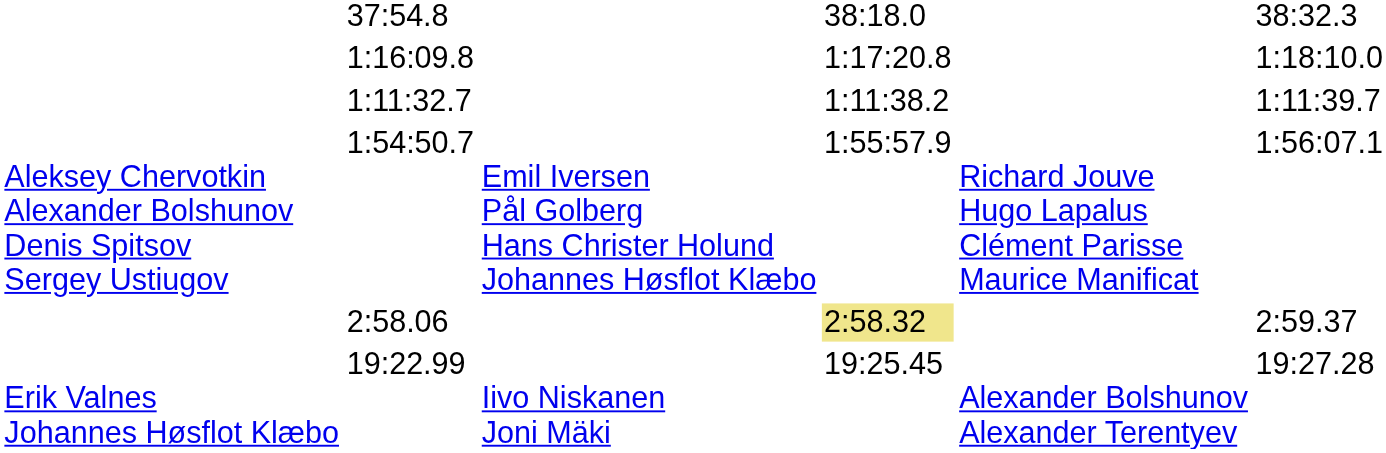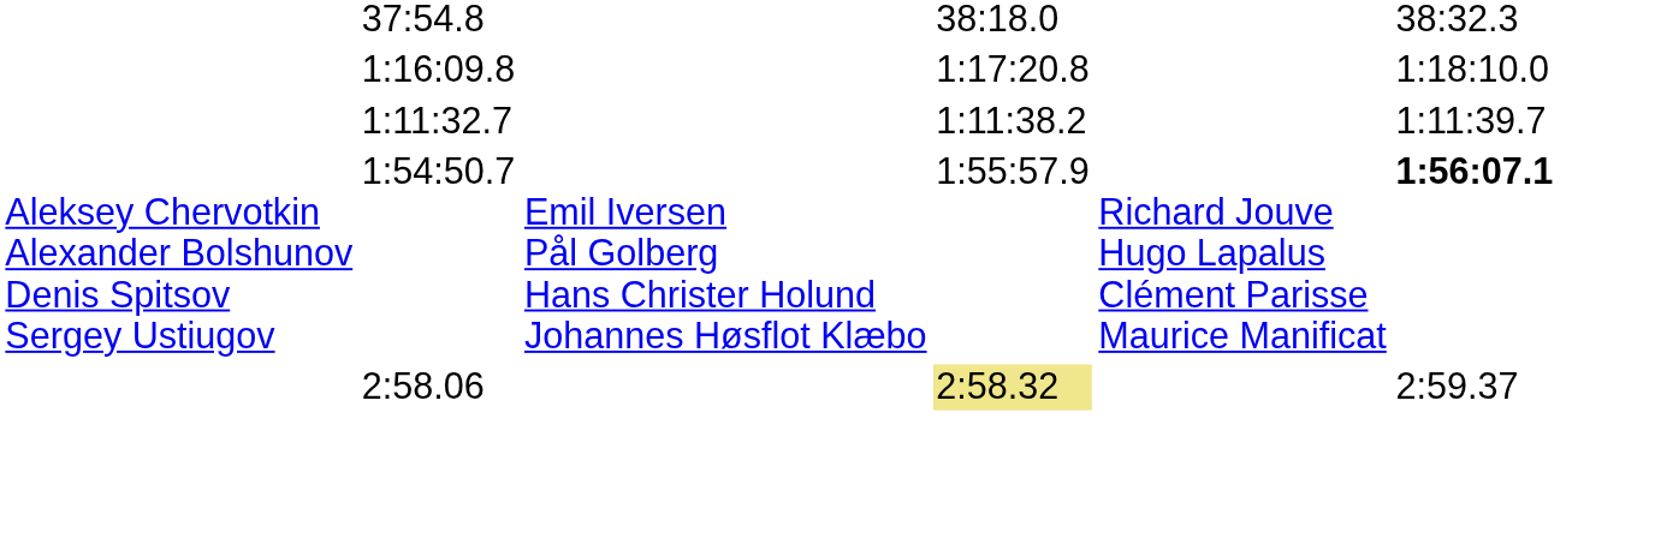1:54:50.7 | column 7: normal -> bold
- row: Erik Valnes Johannes Høsflot Klæbo | 19:22.99 | Iivo Niskanen Joni Mäki | 19:25.45 | Alexander Bolshunov Alexander Terentyev | 19:27.28
